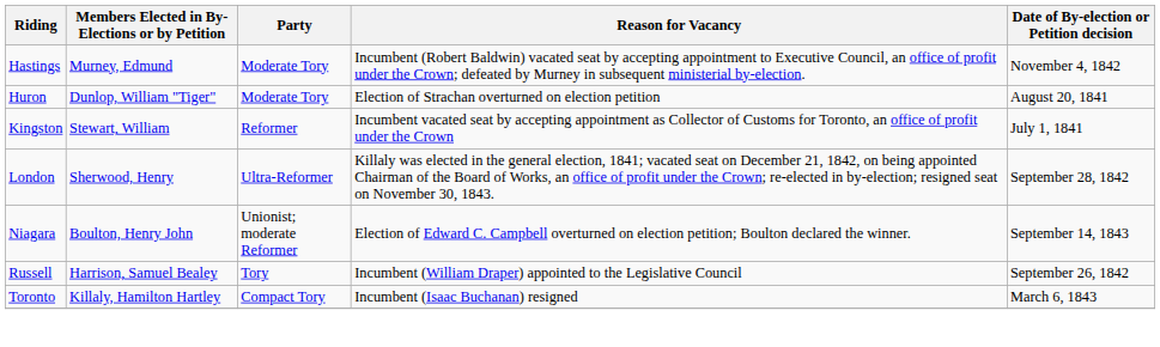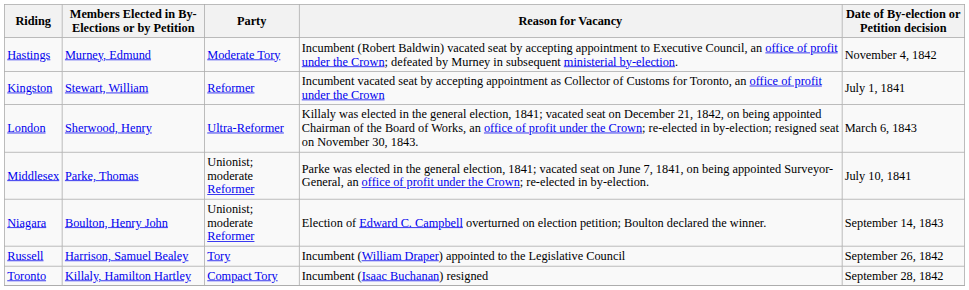- row: Huron | Dunlop, William "Tiger" | Moderate Tory | Election of Strachan overturned on election petition | August 20, 1841
London | Date of By-election or Petition decision: September 28, 1842 -> March 6, 1843
+ row: Middlesex | Parke, Thomas | Unionist; moderate Reformer | Parke was elected in the general election, 1841; vacated seat on June 7, 1841, on being appointed Surveyor-General, an office of profit under the Crown; re-elected in by-election. | July 10, 1841
Toronto | Date of By-election or Petition decision: March 6, 1843 -> September 28, 1842
